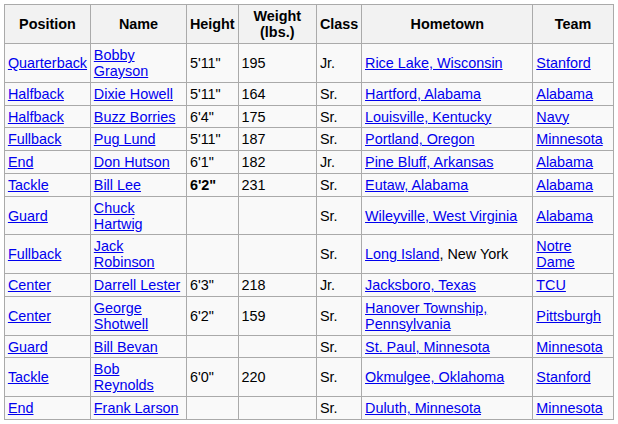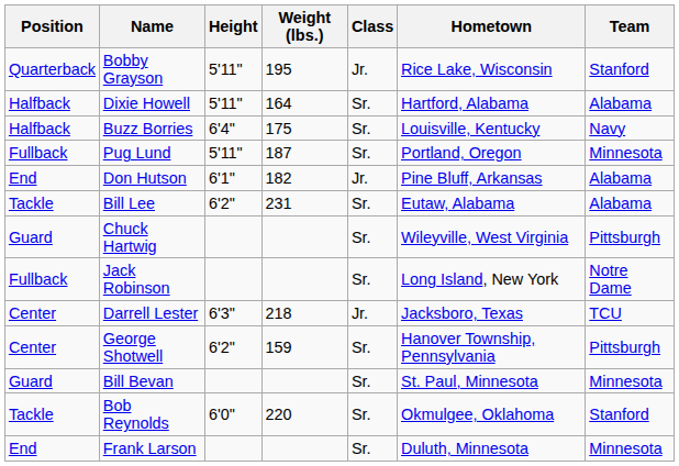Bill Lee | Height: bold -> normal
Chuck Hartwig | Team: Alabama -> Pittsburgh
